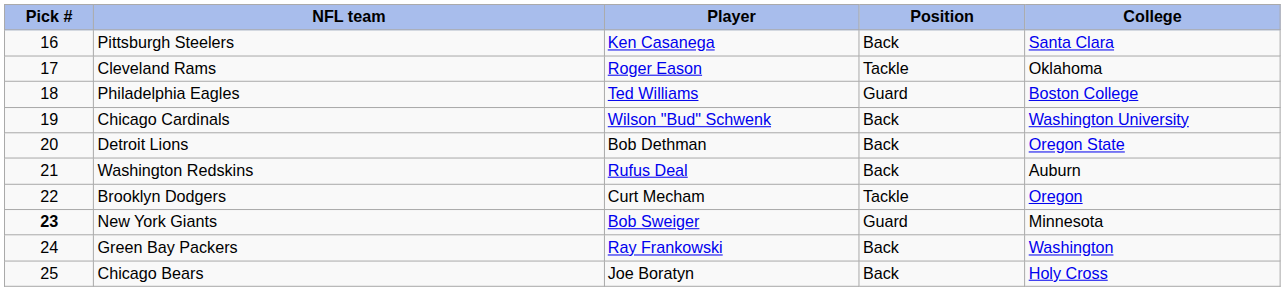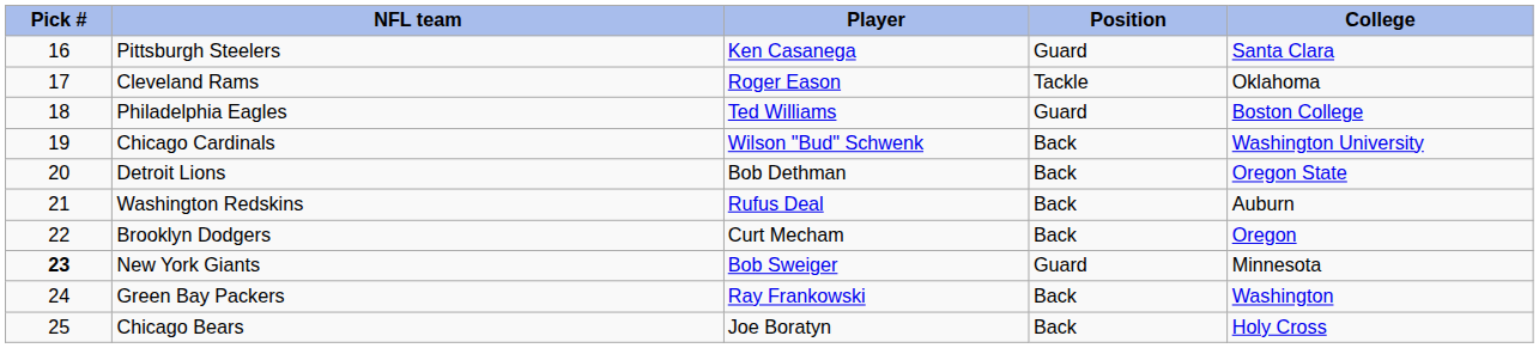Pittsburgh Steelers | Position: Back -> Guard
Brooklyn Dodgers | Position: Tackle -> Back
